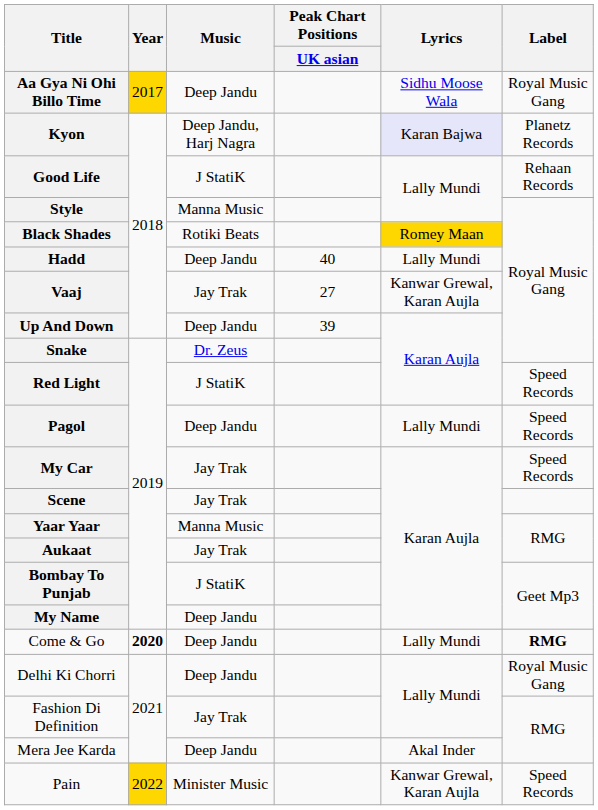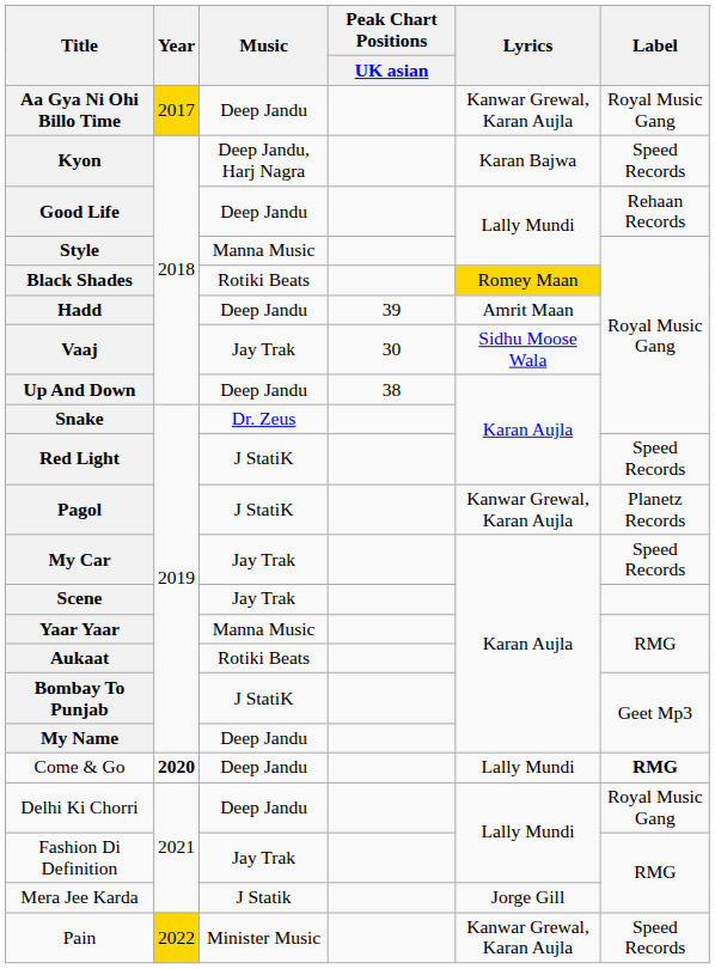Aa Gya Ni Ohi Billo Time | Lyrics: Sidhu Moose Wala -> Kanwar Grewal, Karan Aujla
Kyon | Lyrics: lavender background -> no background
Kyon | Label: Planetz Records -> Speed Records
Good Life | Music: J StatiK -> Deep Jandu
Hadd | Peak Chart Positions / UK asian: 40 -> 39
Hadd | Lyrics: Lally Mundi -> Amrit Maan
Vaaj | Peak Chart Positions / UK asian: 27 -> 30
Vaaj | Lyrics: Kanwar Grewal, Karan Aujla -> Sidhu Moose Wala
Up And Down | Peak Chart Positions / UK asian: 39 -> 38
Pagol | Music: Deep Jandu -> J StatiK
Pagol | Lyrics: Lally Mundi -> Kanwar Grewal, Karan Aujla
Pagol | Label: Speed Records -> Planetz Records
Aukaat | Music: Jay Trak -> Rotiki Beats
Mera Jee Karda | Music: Deep Jandu -> J Statik
Mera Jee Karda | Lyrics: Akal Inder -> Jorge Gill
